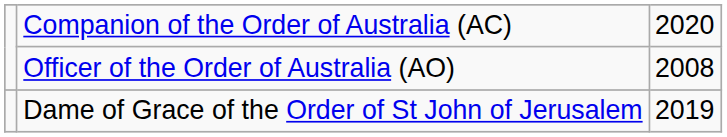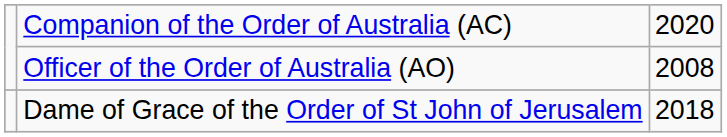Dame of Grace of the Order of St John of Jerusalem | column 3: 2019 -> 2018
